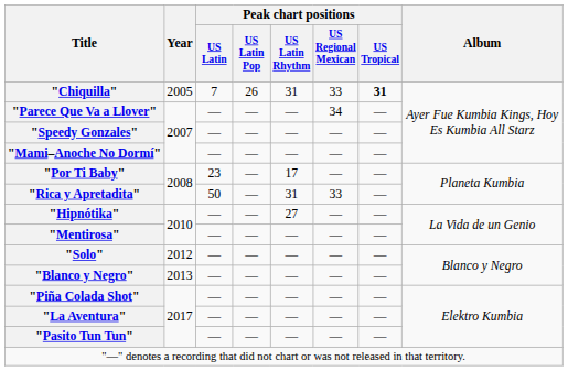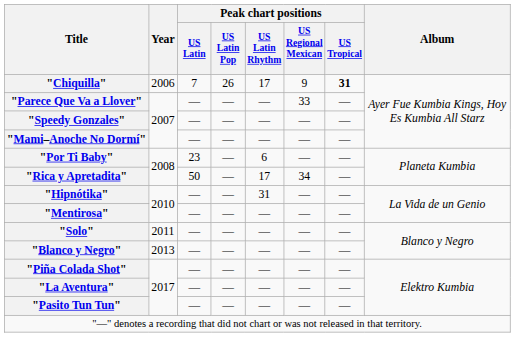"Chiquilla" | Year: 2005 -> 2006
"Chiquilla" | Peak chart positions / US Latin Rhythm: 31 -> 17
"Chiquilla" | Peak chart positions / US Regional Mexican: 33 -> 9
"Parece Que Va a Llover" | Peak chart positions / US Regional Mexican: 34 -> 33
"Por Ti Baby" | Peak chart positions / US Latin Rhythm: 17 -> 6
"Rica y Apretadita" | Peak chart positions / US Latin Rhythm: 31 -> 17
"Rica y Apretadita" | Peak chart positions / US Regional Mexican: 33 -> 34
"Hipnótika" | Peak chart positions / US Latin Rhythm: 27 -> 31
"Solo" | Year: 2012 -> 2011
